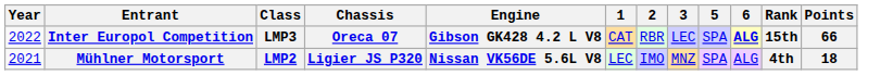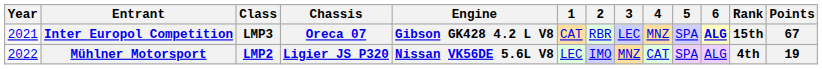+ column: 4 | MNZ | CAT
Inter Europol Competition | Year: 2022 -> 2021
Inter Europol Competition | Points: 66 -> 67
Mühlner Motorsport | Year: 2021 -> 2022
Mühlner Motorsport | Points: 18 -> 19
